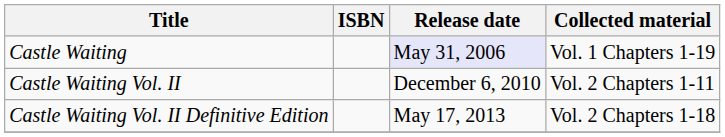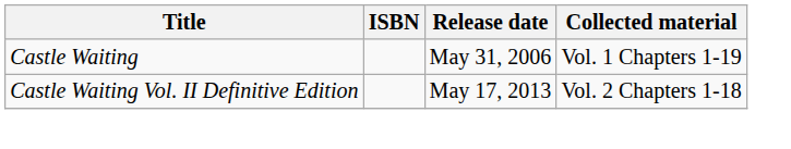Castle Waiting | Release date: lavender background -> no background
- row: Castle Waiting Vol. II | December 6, 2010 | Vol. 2 Chapters 1-11
